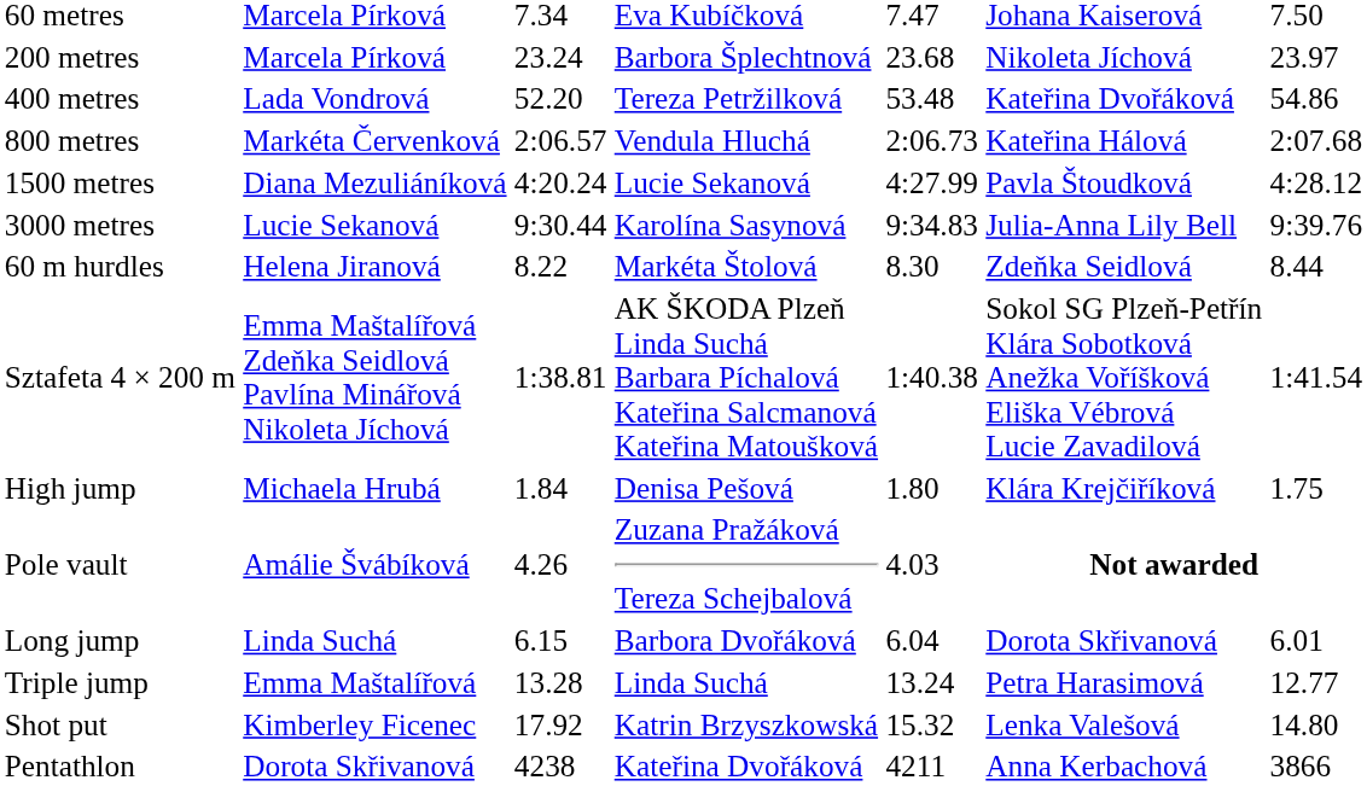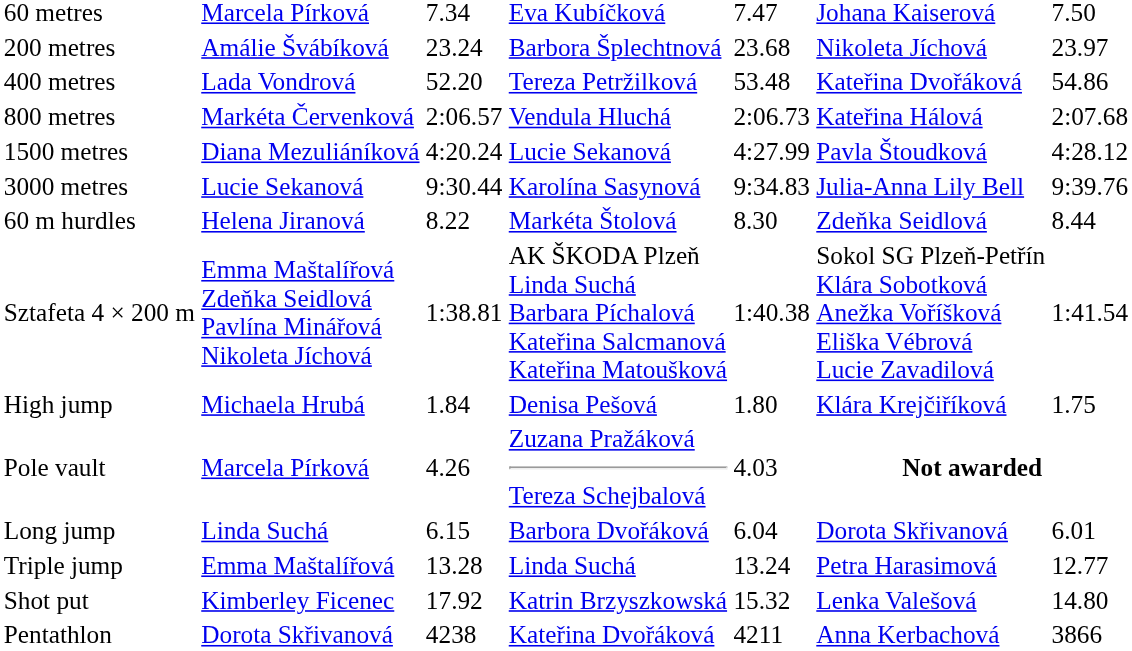200 metres | column 2: Marcela Pírková -> Amálie Švábíková
Pole vault | column 2: Amálie Švábíková -> Marcela Pírková
